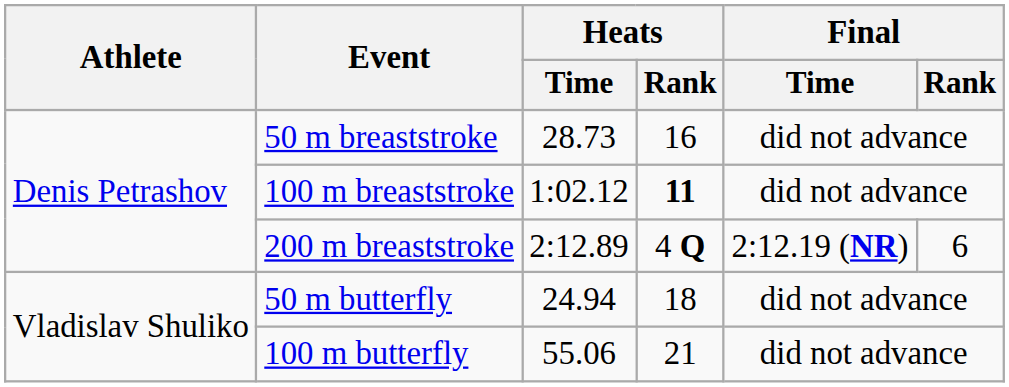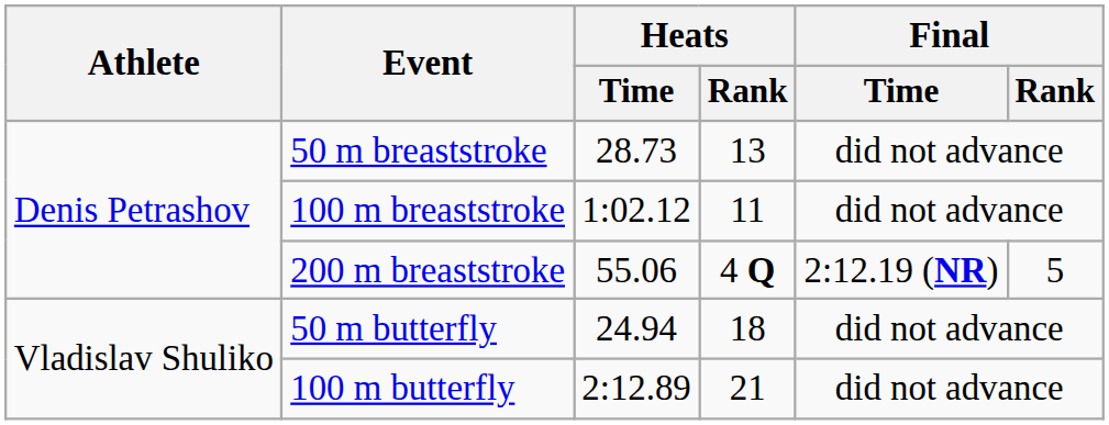50 m breaststroke | Heats / Rank: 16 -> 13
100 m breaststroke | Heats / Rank: bold -> normal
200 m breaststroke | Heats / Time: 2:12.89 -> 55.06
200 m breaststroke | Final / Rank: 6 -> 5
100 m butterfly | Heats / Time: 55.06 -> 2:12.89
